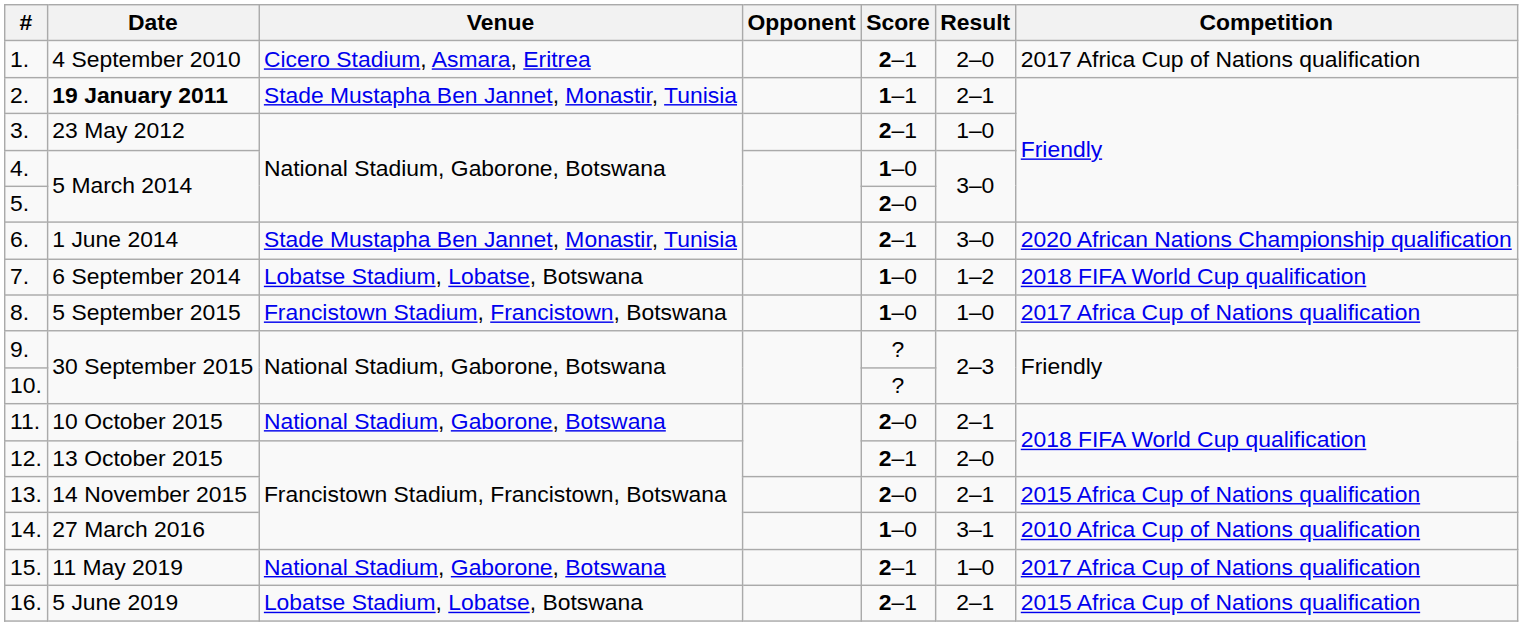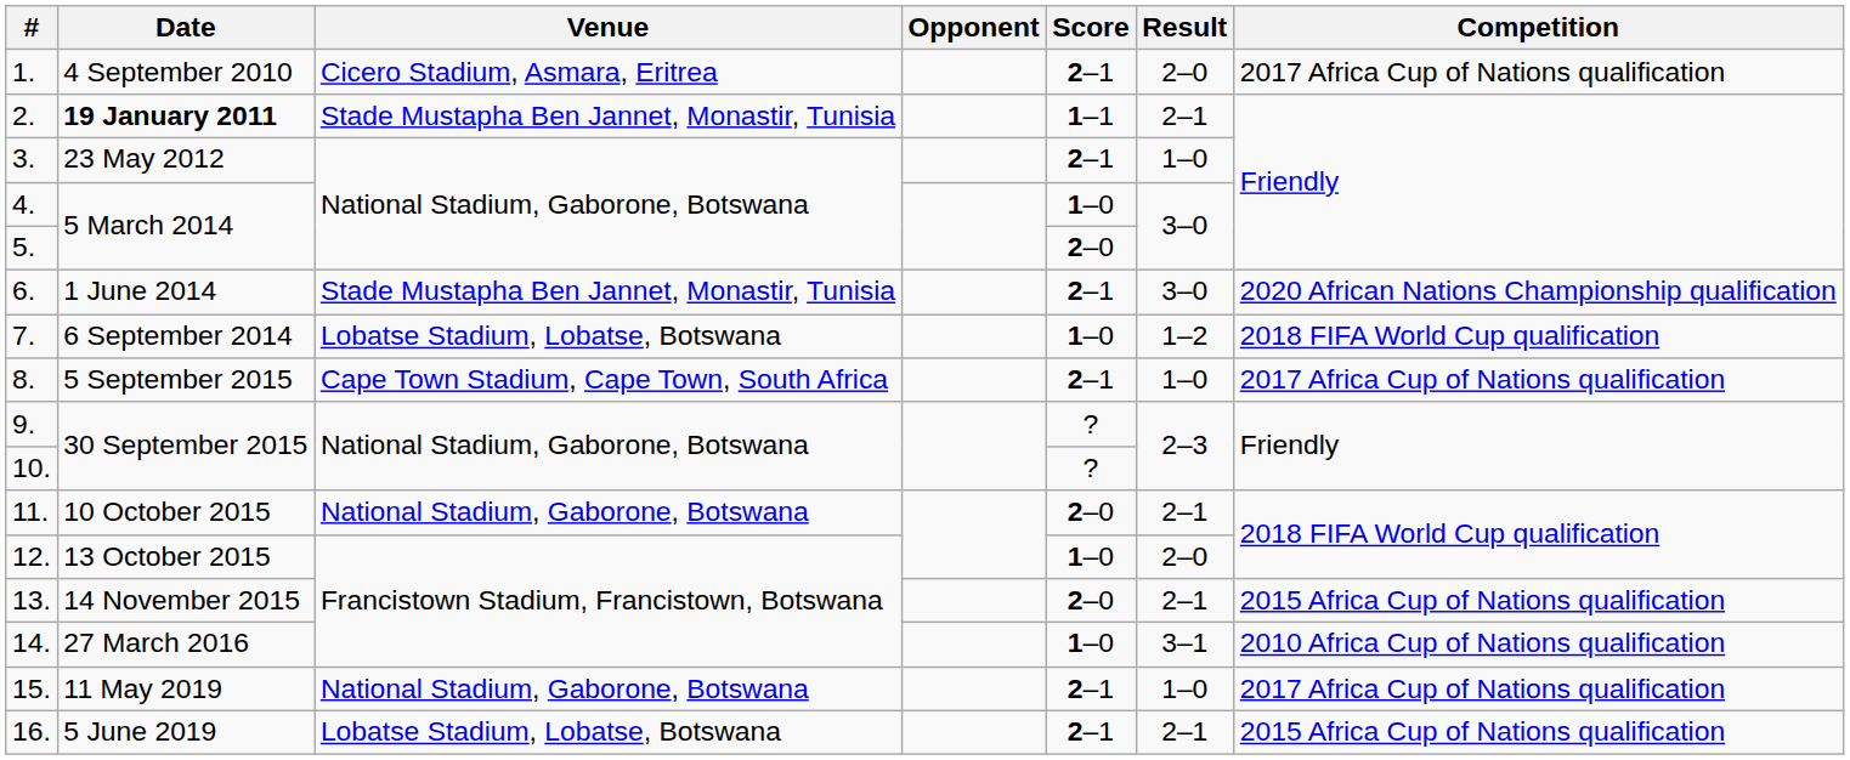8. | Venue: Francistown Stadium, Francistown, Botswana -> Cape Town Stadium, Cape Town, South Africa
8. | Score: 1–0 -> 2–1
12. | Score: 2–1 -> 1–0
